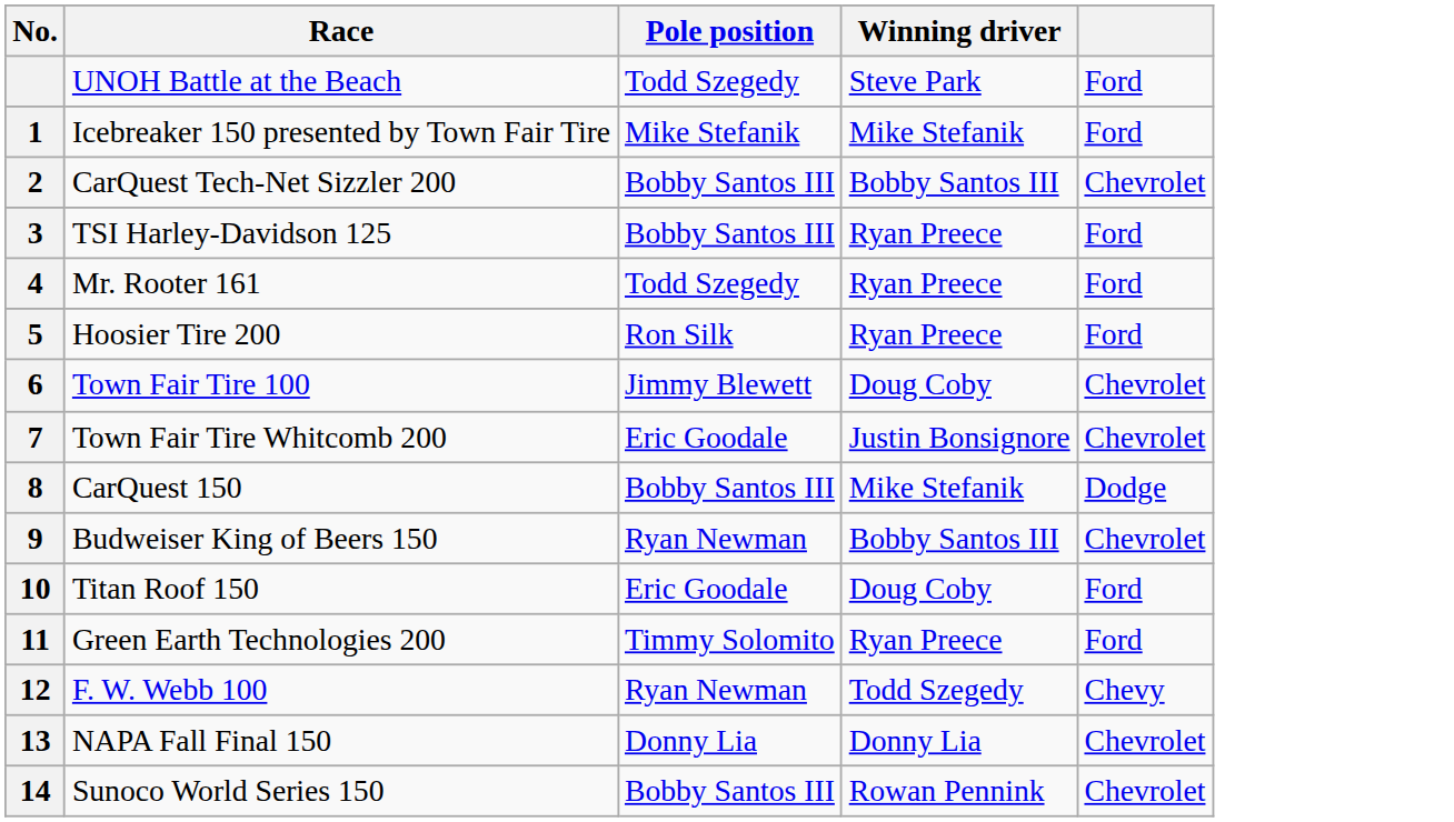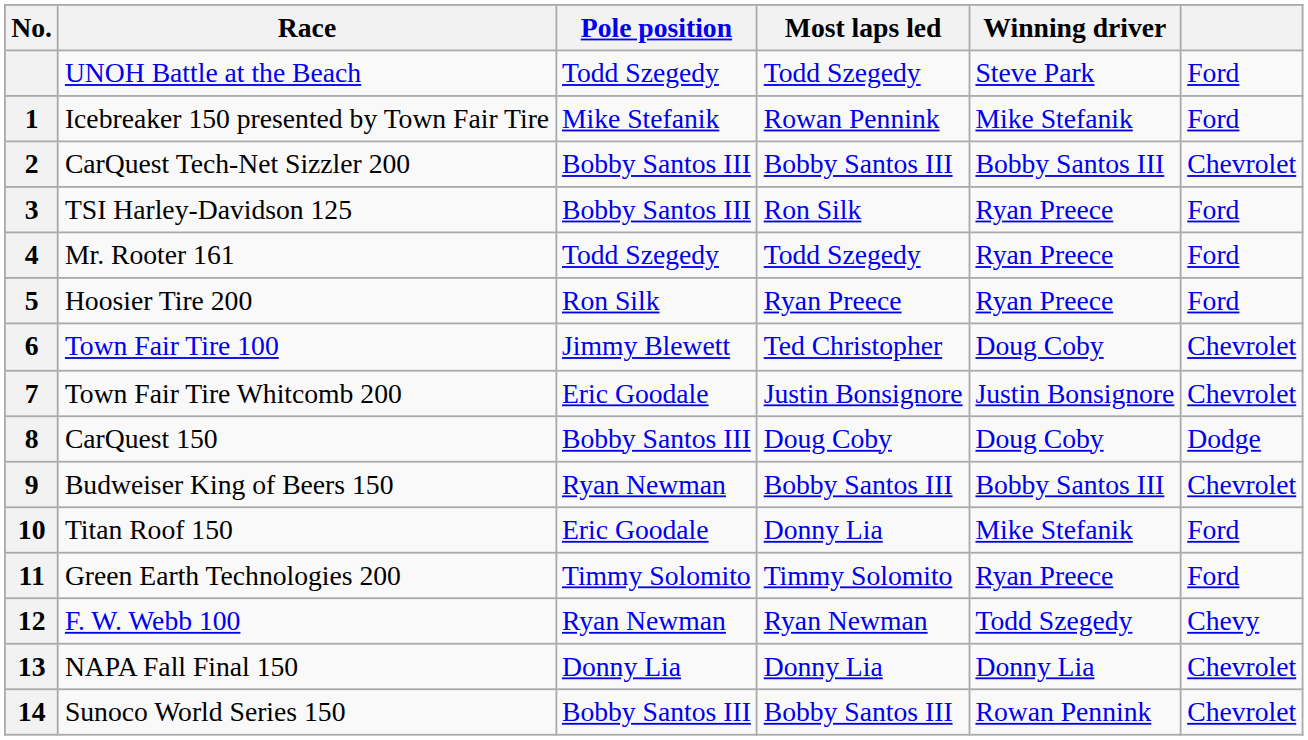+ column: Most laps led | Todd Szegedy | Rowan Pennink | Bobby Santos III | Ron Silk | Todd Szegedy | Ryan Preece | Ted Christopher | Justin Bonsignore | Doug Coby | Bobby Santos III | Donny Lia | Timmy Solomito | Ryan Newman | Donny Lia | Bobby Santos III
CarQuest 150 | Winning driver: Mike Stefanik -> Doug Coby
Titan Roof 150 | Winning driver: Doug Coby -> Mike Stefanik
